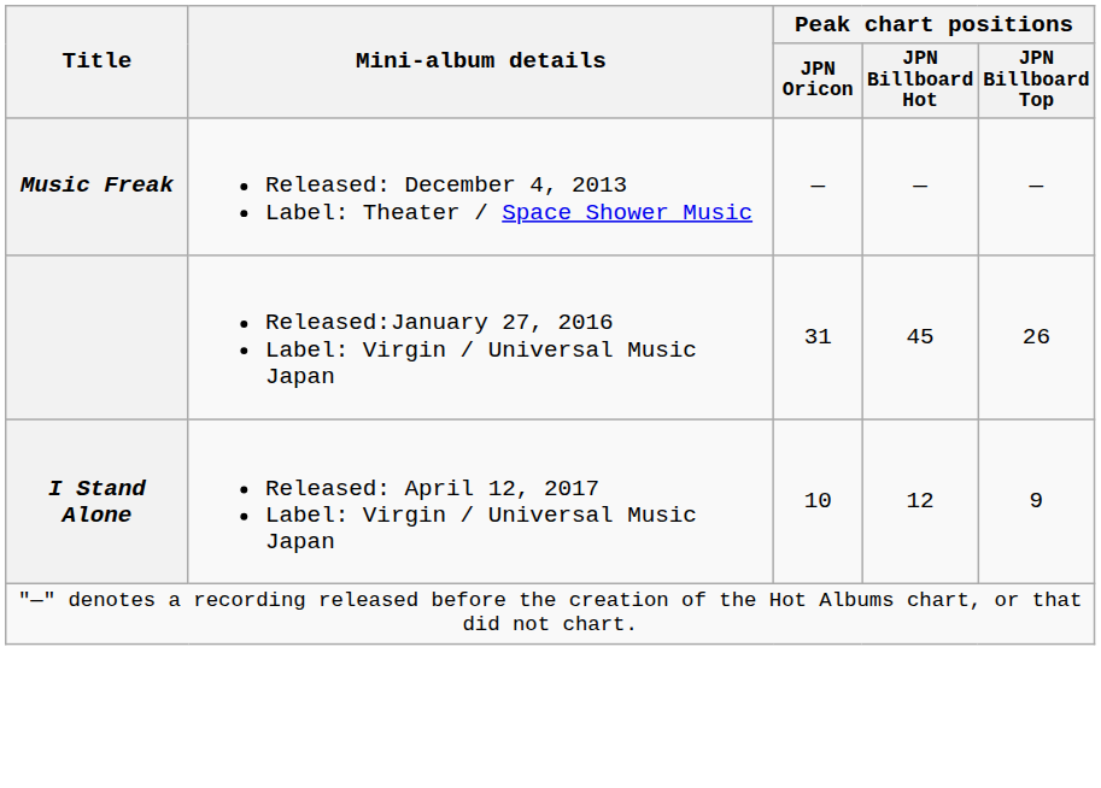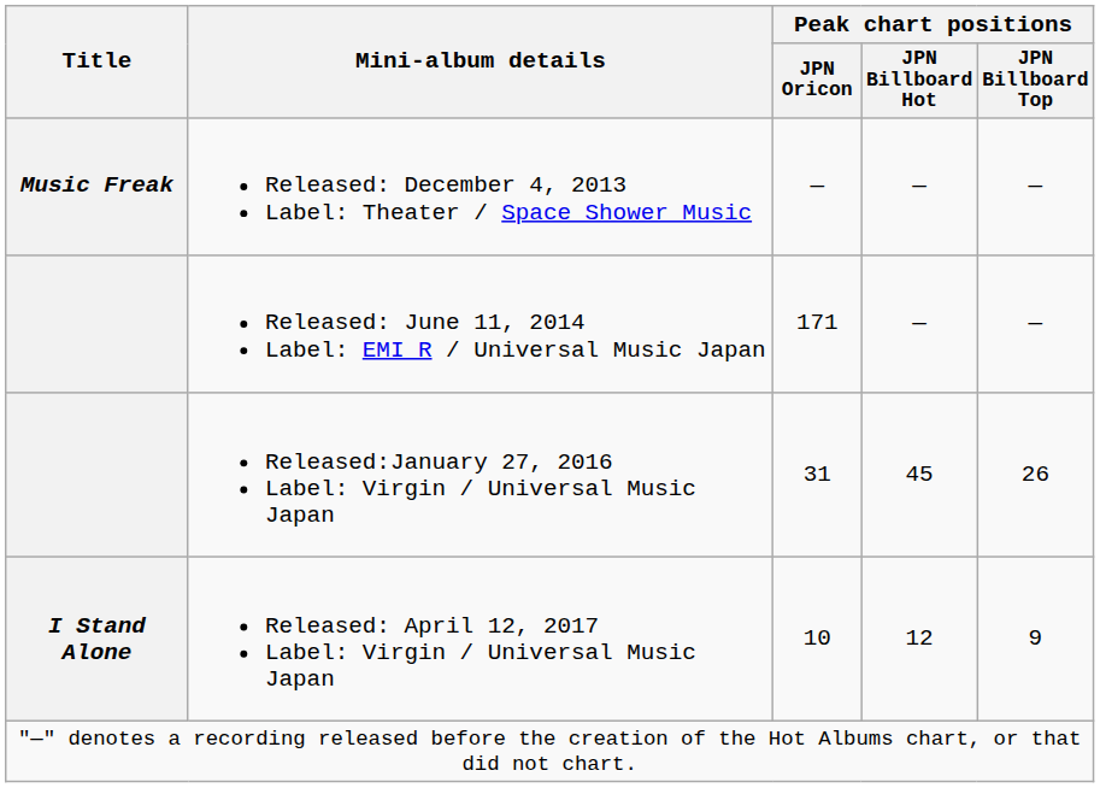+ row: Released: June 11, 2014 Label: EMI R / Universal Music Japan | 171 | — | —
